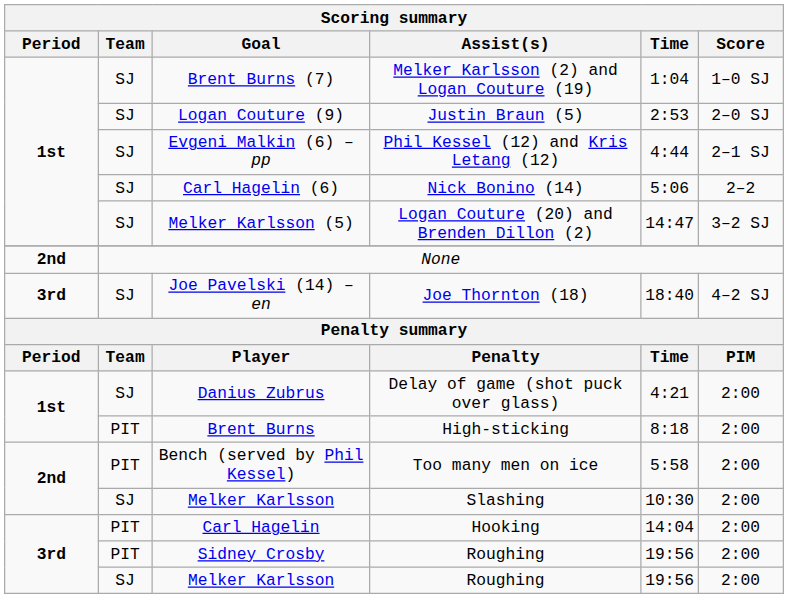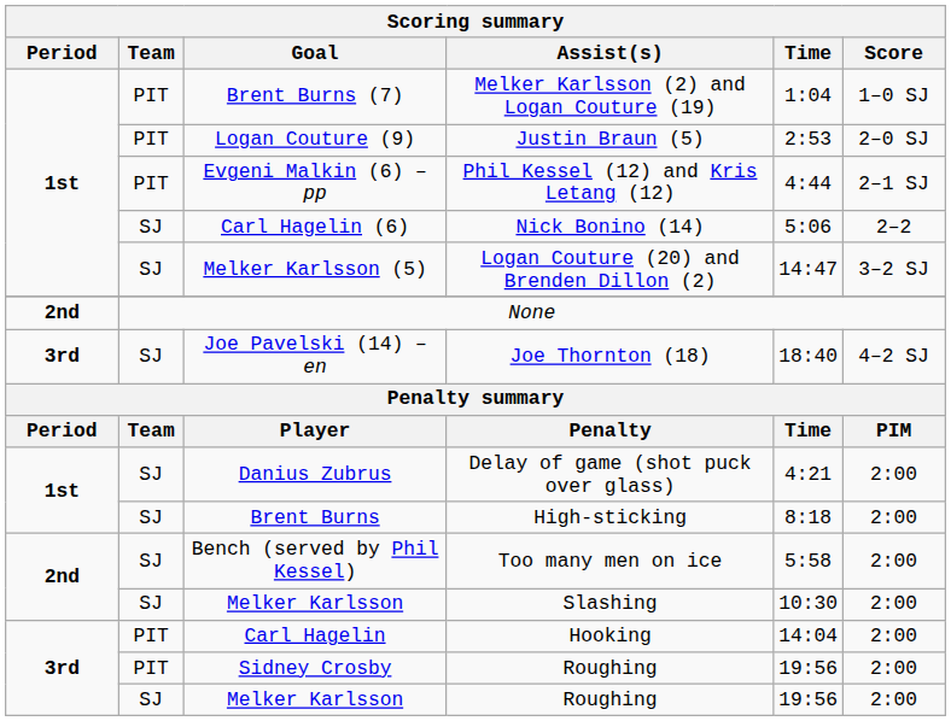Brent Burns (7) | Team: SJ -> PIT
Logan Couture (9) | Team: SJ -> PIT
Evgeni Malkin (6) – pp | Team: SJ -> PIT
Brent Burns | Team: PIT -> SJ
Bench (served by Phil Kessel) | Team: PIT -> SJ
